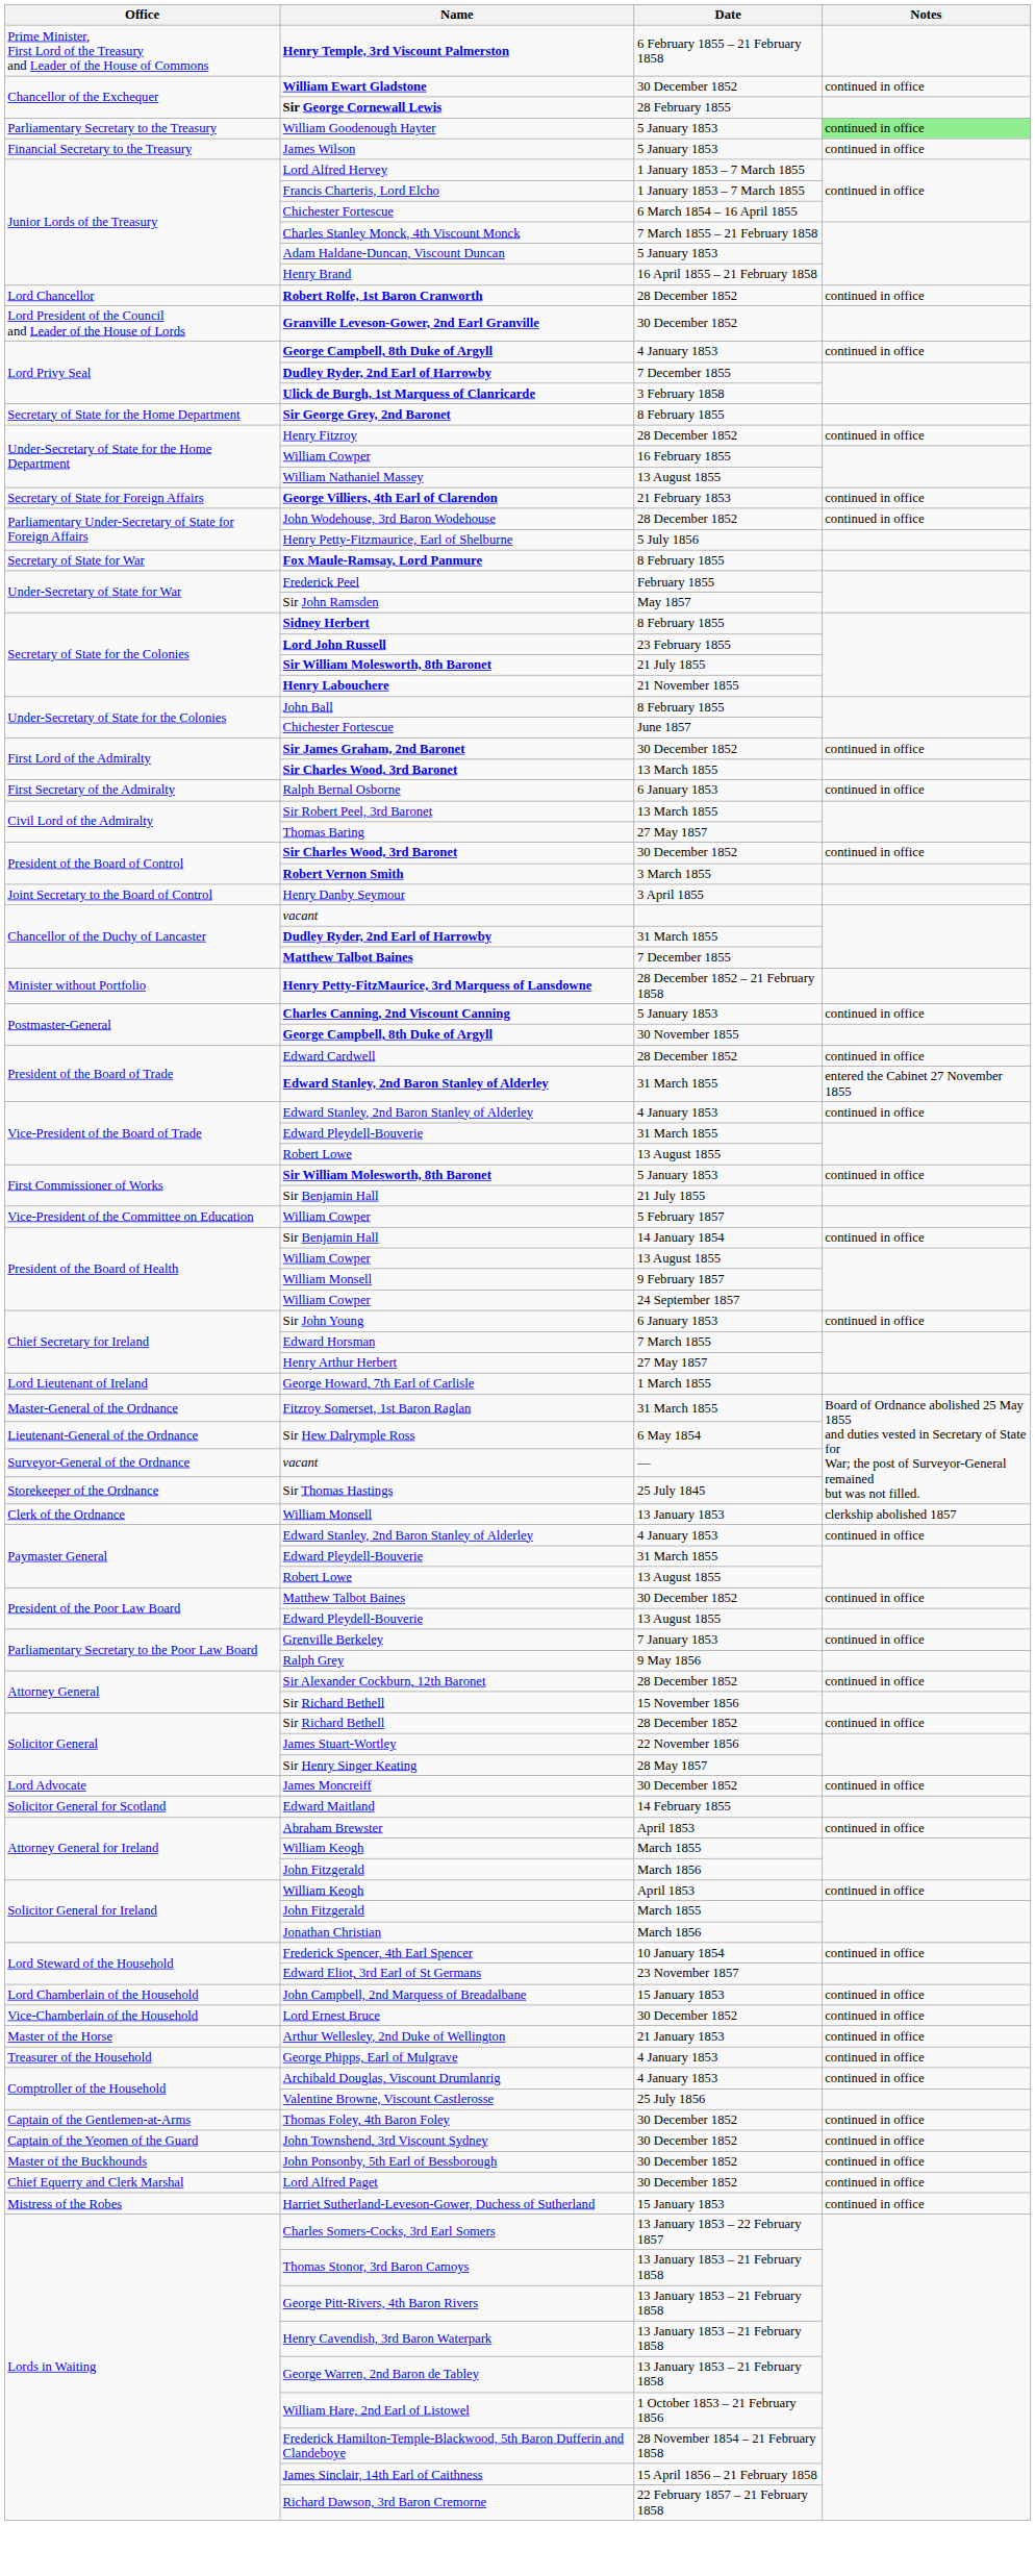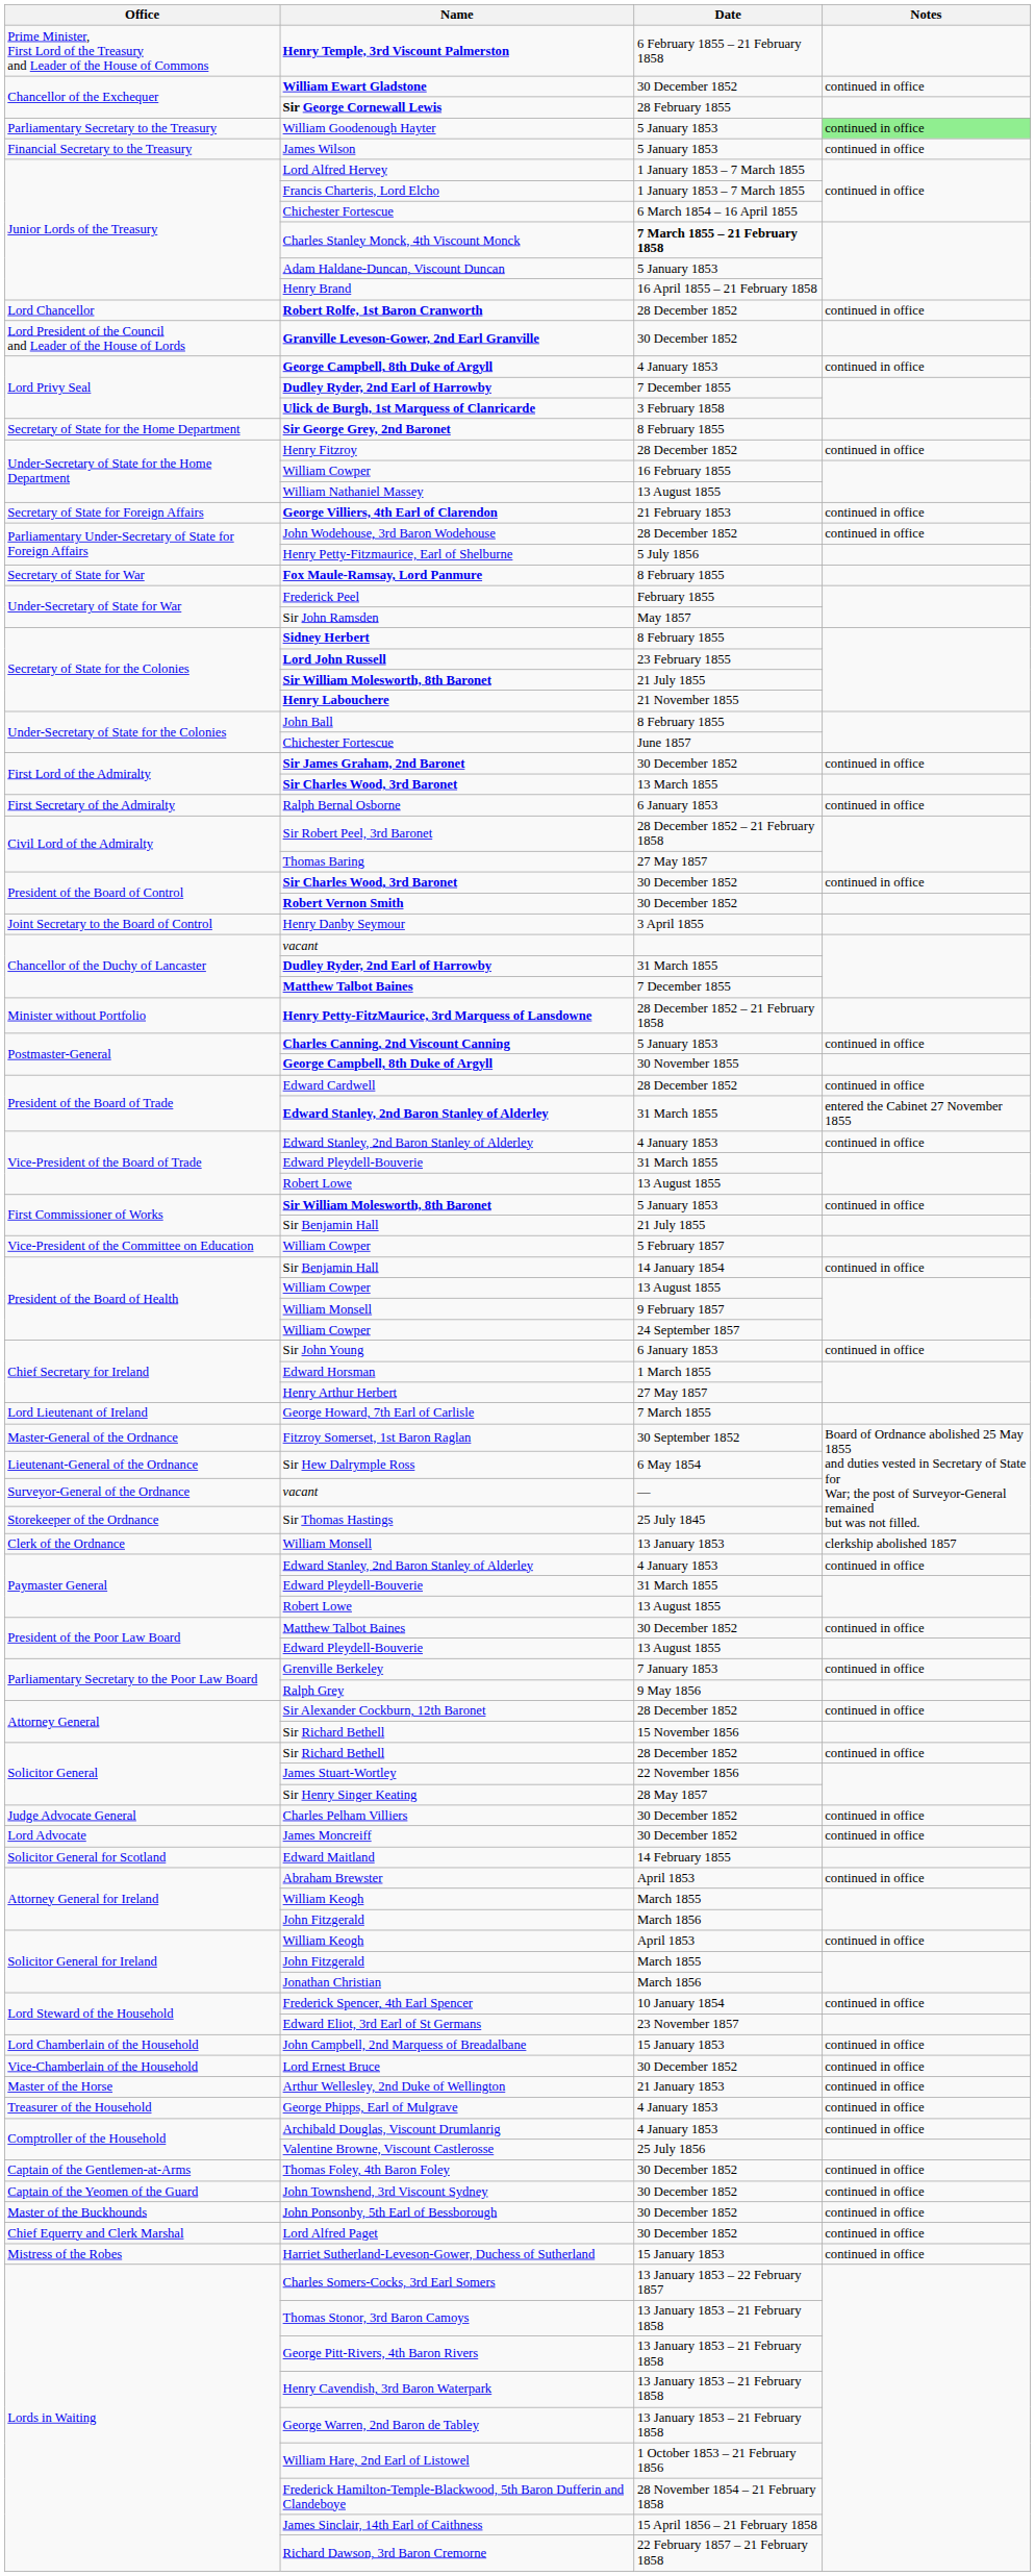Charles Stanley Monck, 4th Viscount Monck | Date: normal -> bold
Sir Robert Peel, 3rd Baronet | Date: 13 March 1855 -> 28 December 1852 – 21 February 1858
Robert Vernon Smith | Date: 3 March 1855 -> 30 December 1852
Edward Horsman | Date: 7 March 1855 -> 1 March 1855
George Howard, 7th Earl of Carlisle | Date: 1 March 1855 -> 7 March 1855
Fitzroy Somerset, 1st Baron Raglan | Date: 31 March 1855 -> 30 September 1852
+ row: Judge Advocate General | Charles Pelham Villiers | 30 December 1852 | continued in office
